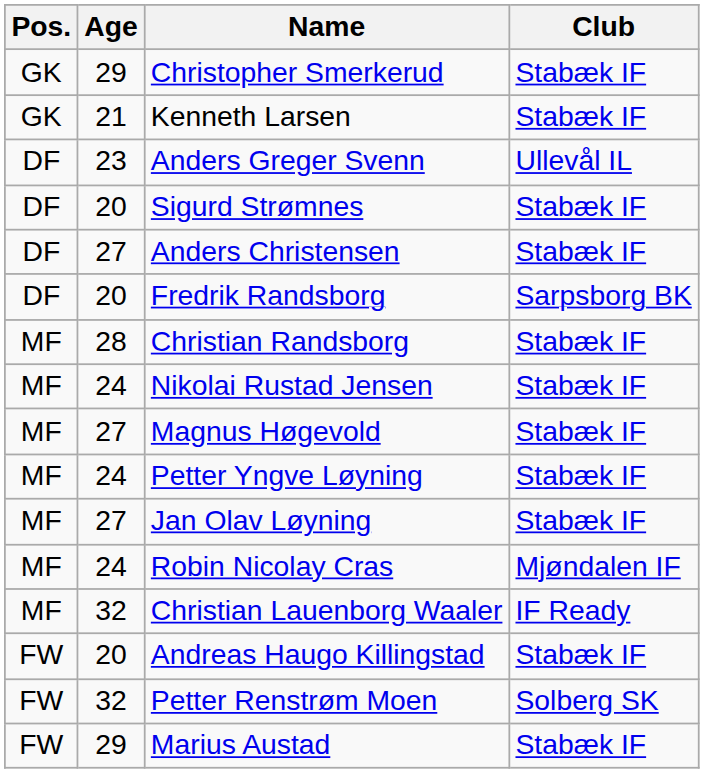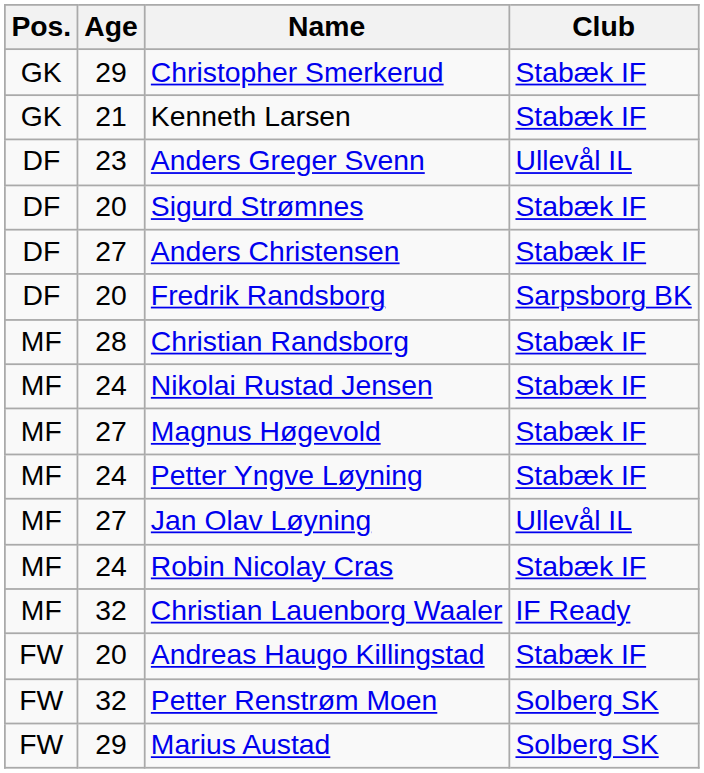Jan Olav Løyning | Club: Stabæk IF -> Ullevål IL
Robin Nicolay Cras | Club: Mjøndalen IF -> Stabæk IF
Marius Austad | Club: Stabæk IF -> Solberg SK
